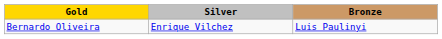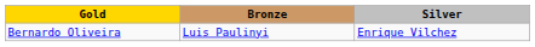columns swapped: Silver <-> Bronze
